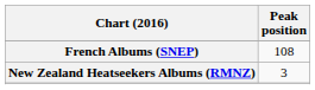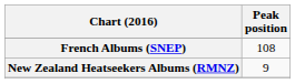New Zealand Heatseekers Albums (RMNZ) | Peak position: 3 -> 9
